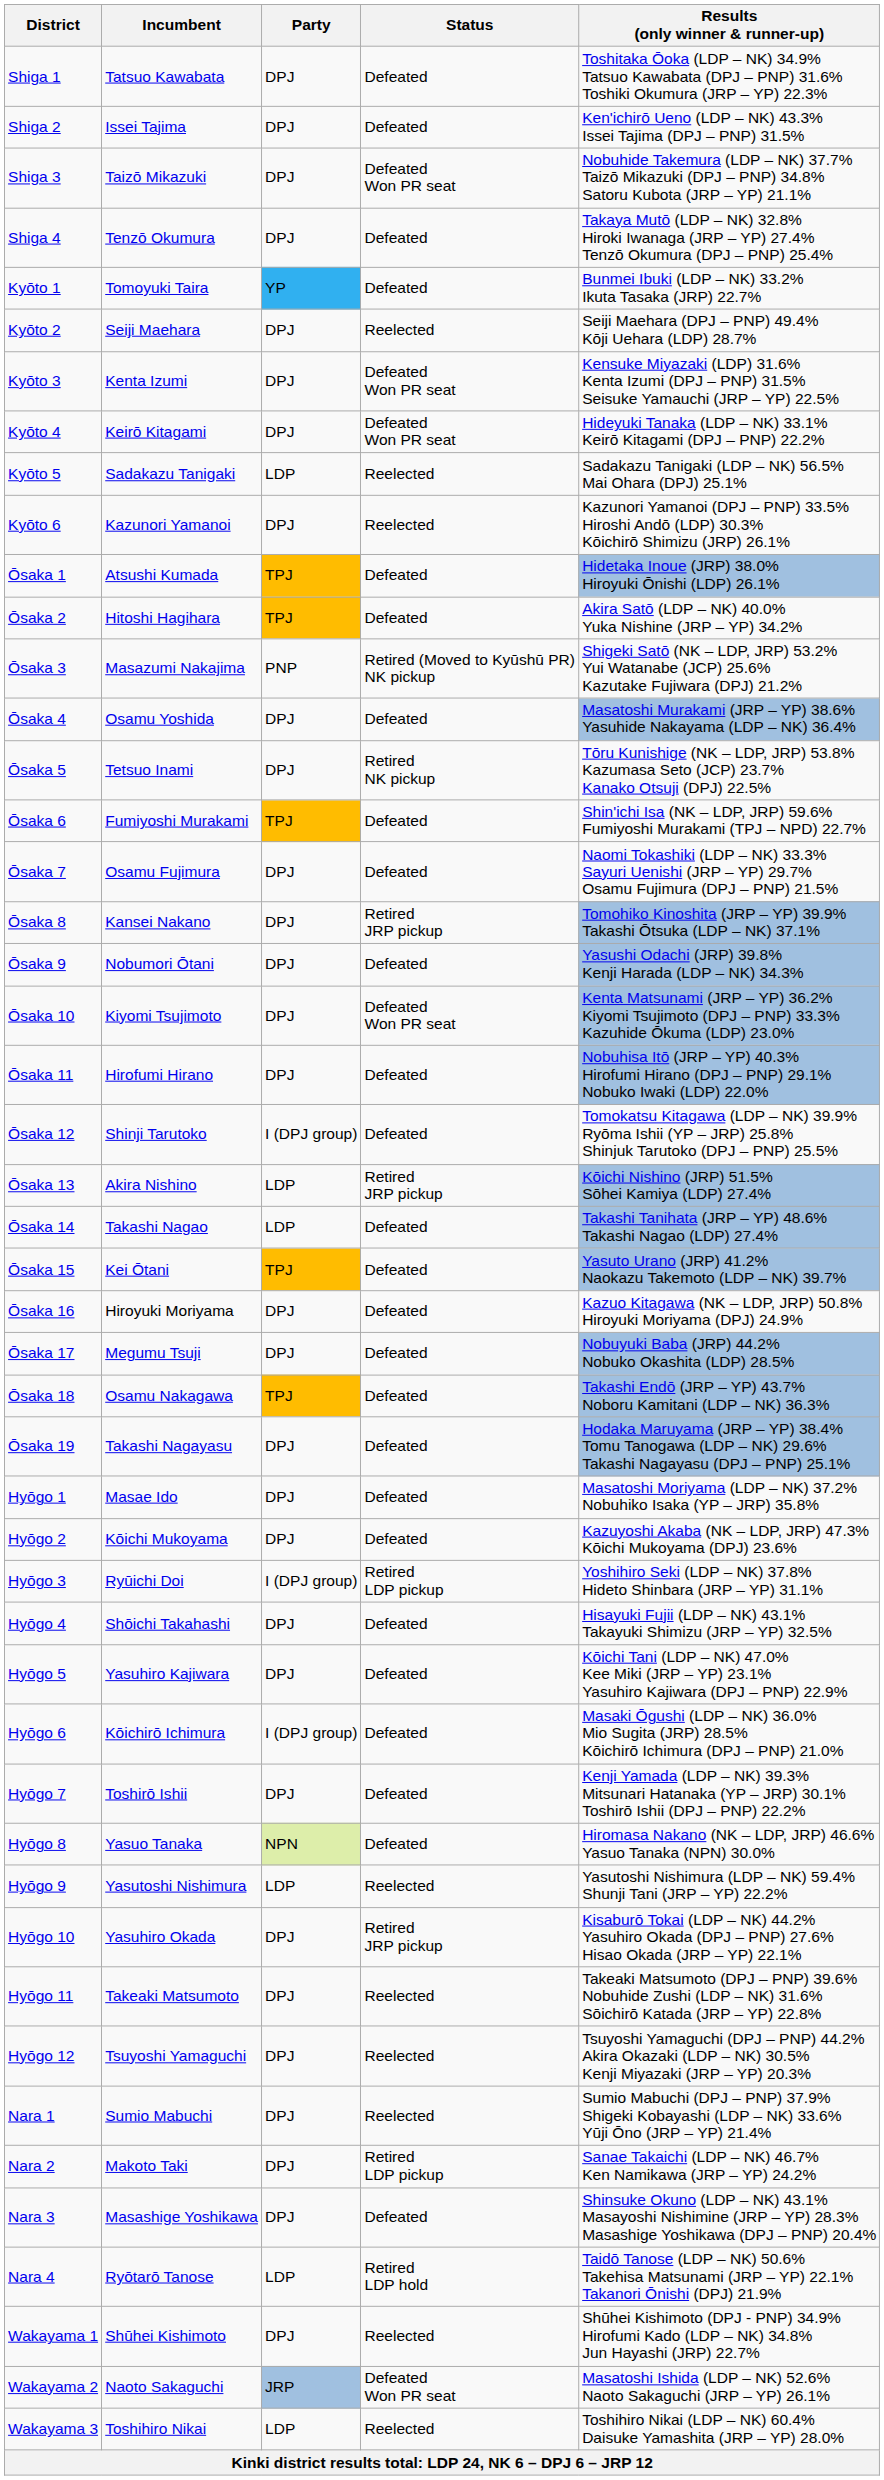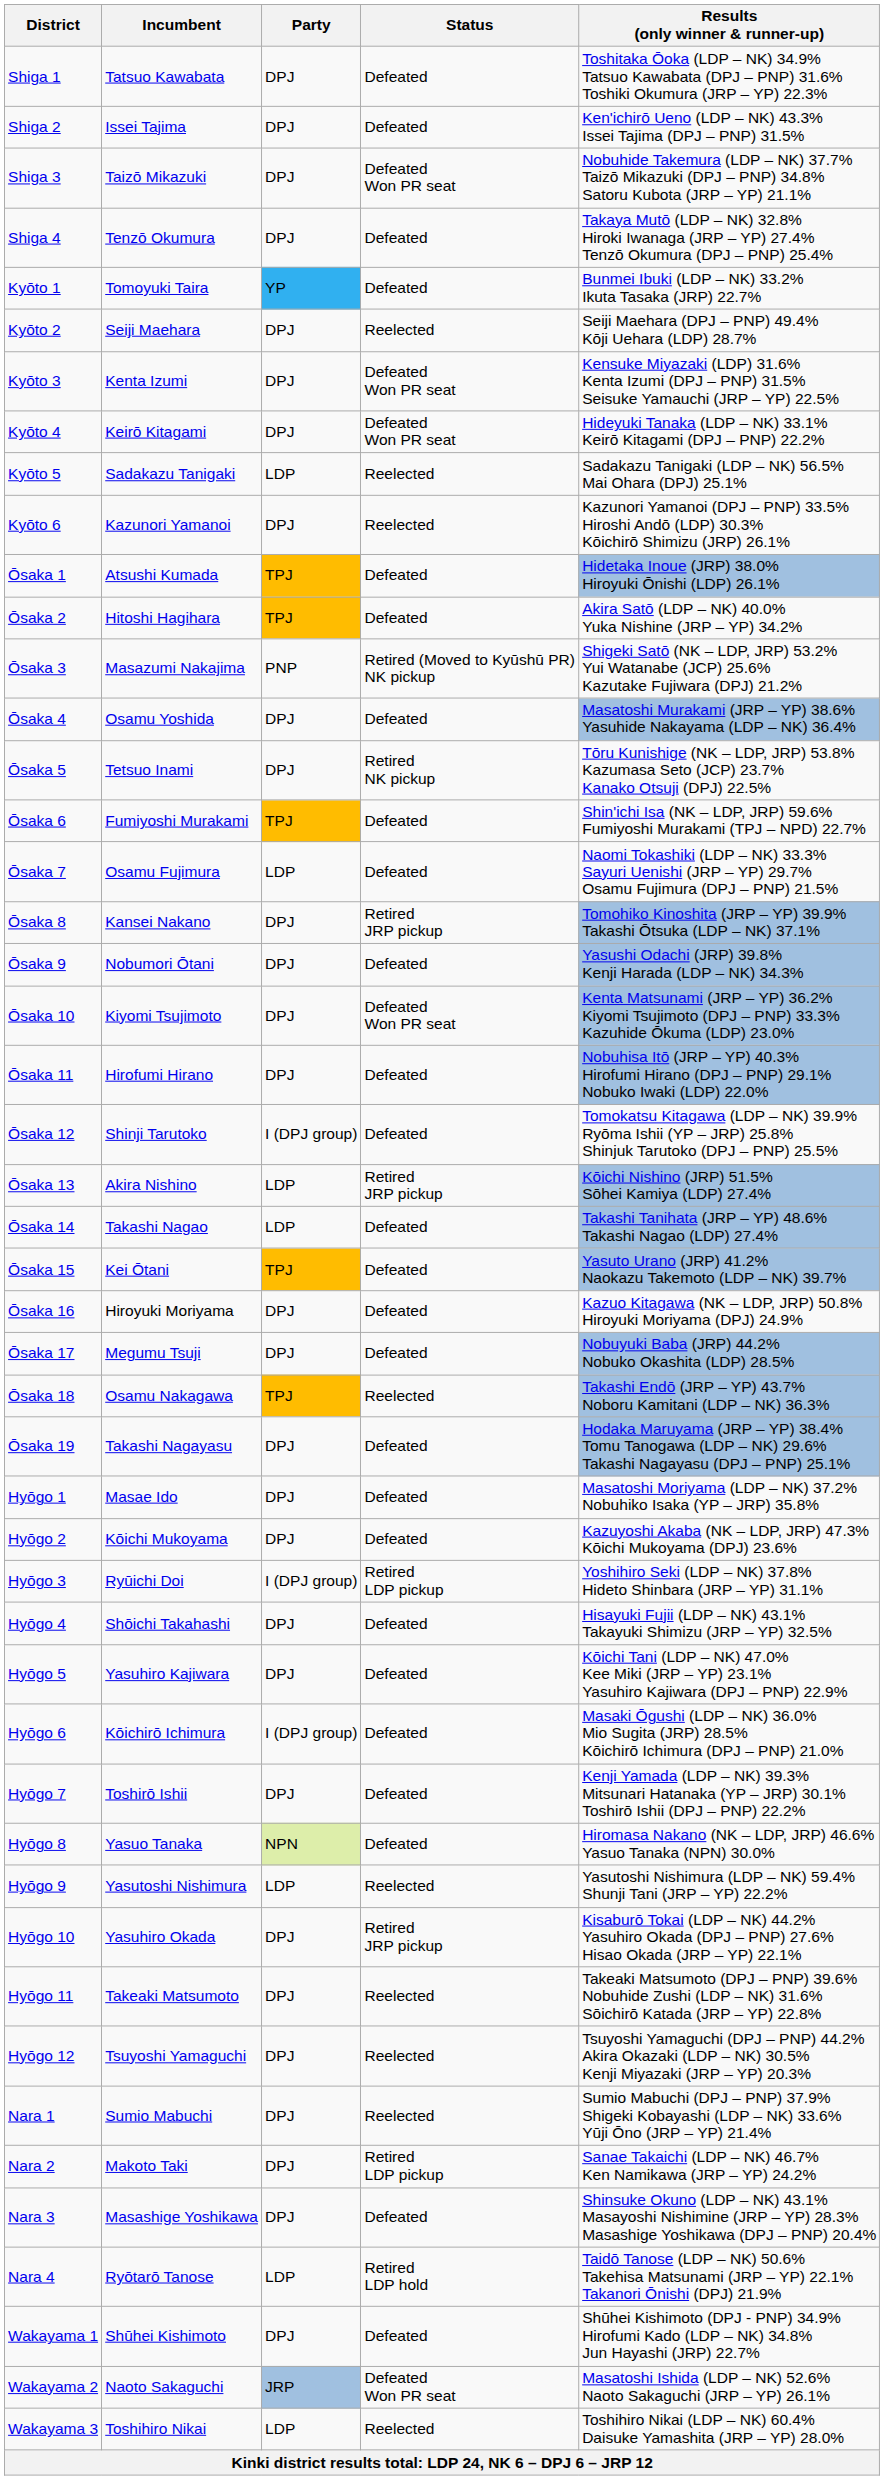Ōsaka 7 | Party: DPJ -> LDP
Ōsaka 18 | Status: Defeated -> Reelected
Wakayama 1 | Status: Reelected -> Defeated
